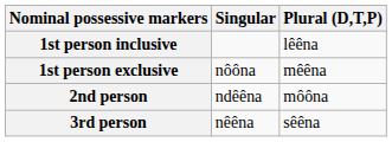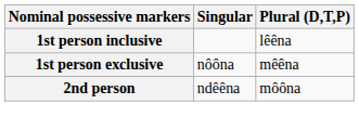- row: 3rd person | nêêna | sêêna
